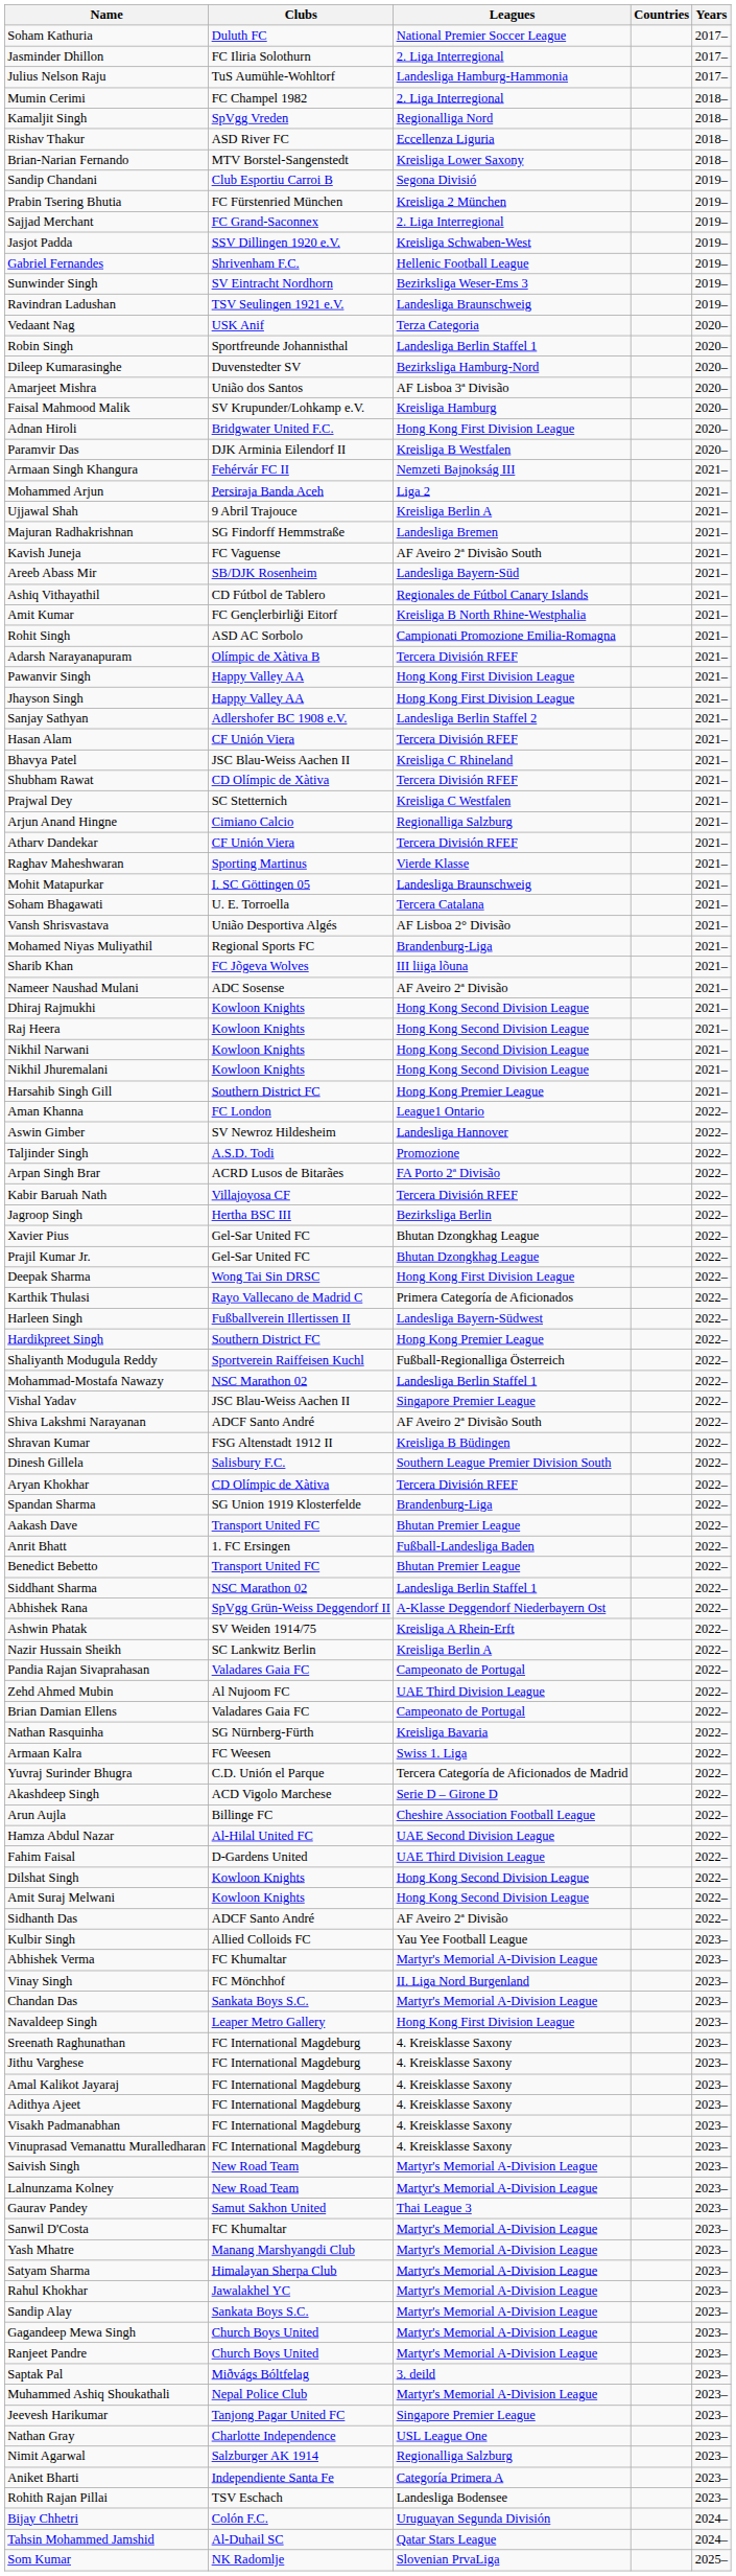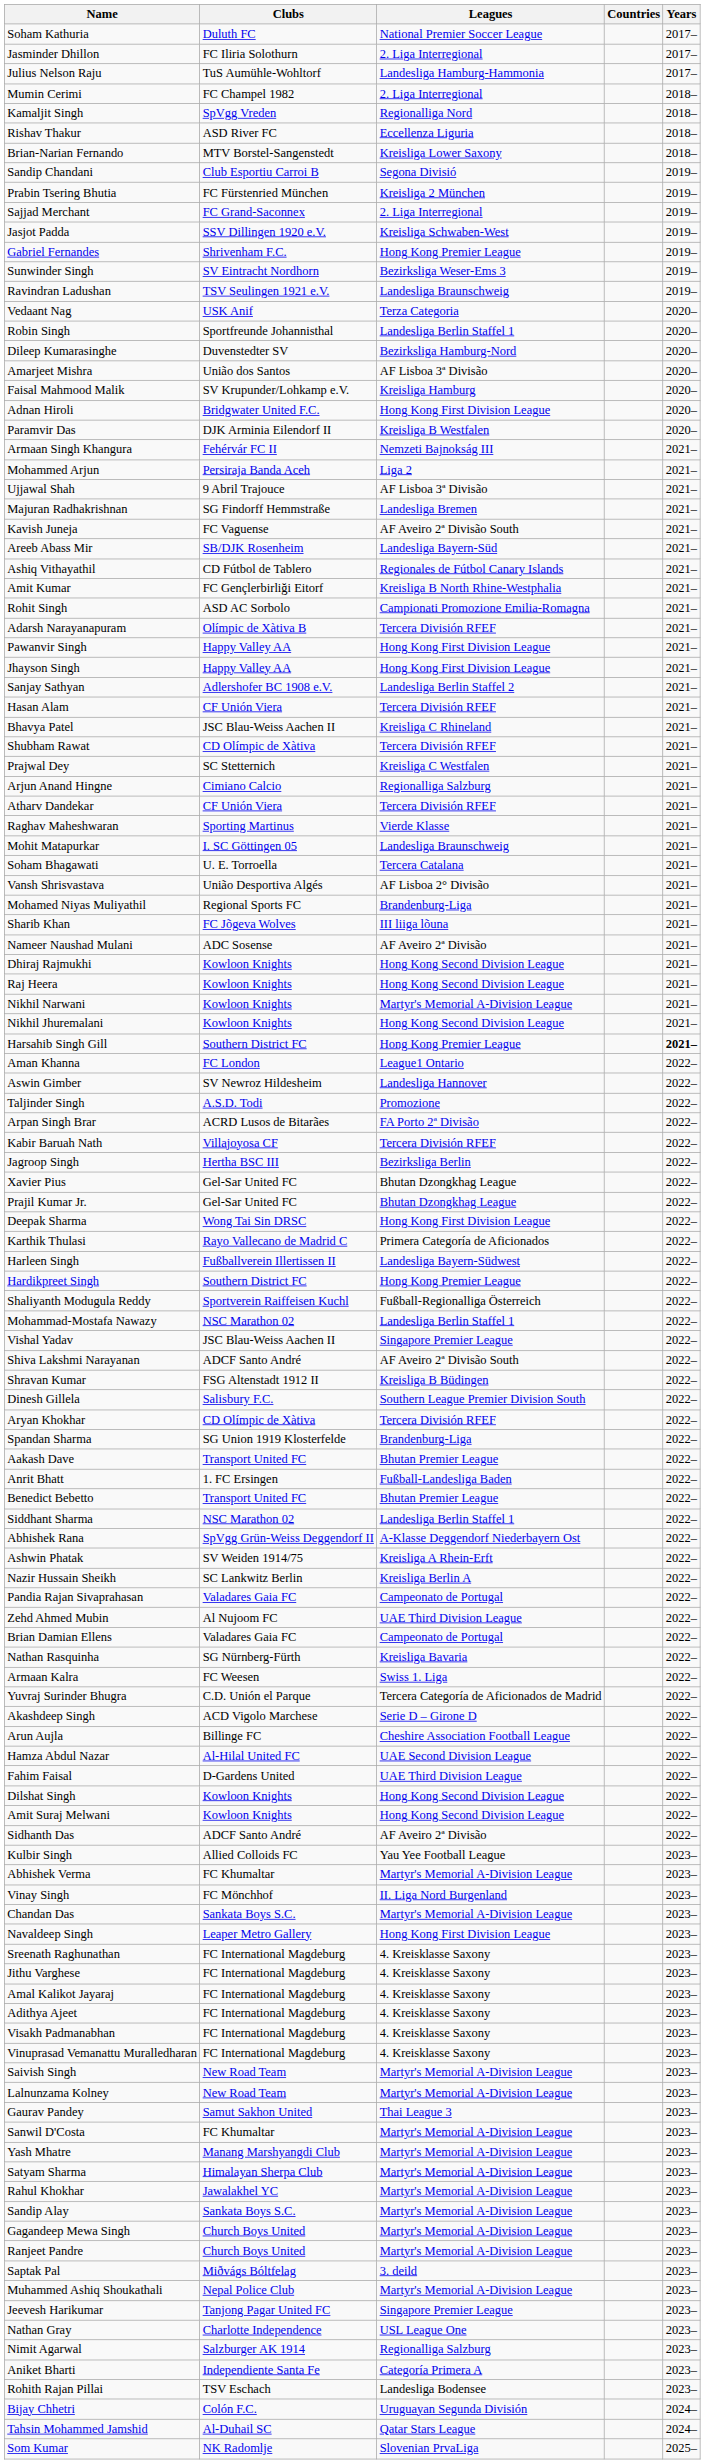Gabriel Fernandes | Leagues: Hellenic Football League -> Hong Kong Premier League
Ujjawal Shah | Leagues: Kreisliga Berlin A -> AF Lisboa 3ª Divisão
Nikhil Narwani | Leagues: Hong Kong Second Division League -> Martyr's Memorial A-Division League
Harsahib Singh Gill | Years: normal -> bold
